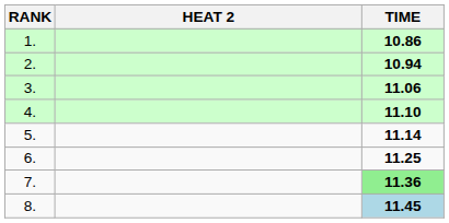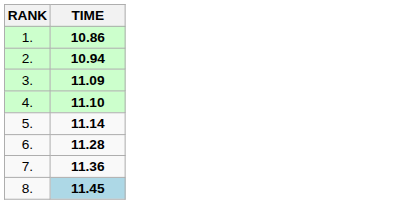- column: HEAT 2
3. | TIME: 11.06 -> 11.09
6. | TIME: 11.25 -> 11.28
7. | TIME: lightgreen background -> no background
